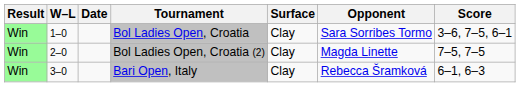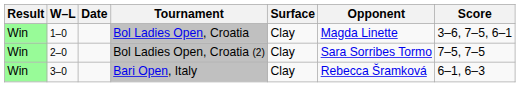Bol Ladies Open, Croatia | Opponent: Sara Sorribes Tormo -> Magda Linette
Bol Ladies Open, Croatia (2) | Opponent: Magda Linette -> Sara Sorribes Tormo
